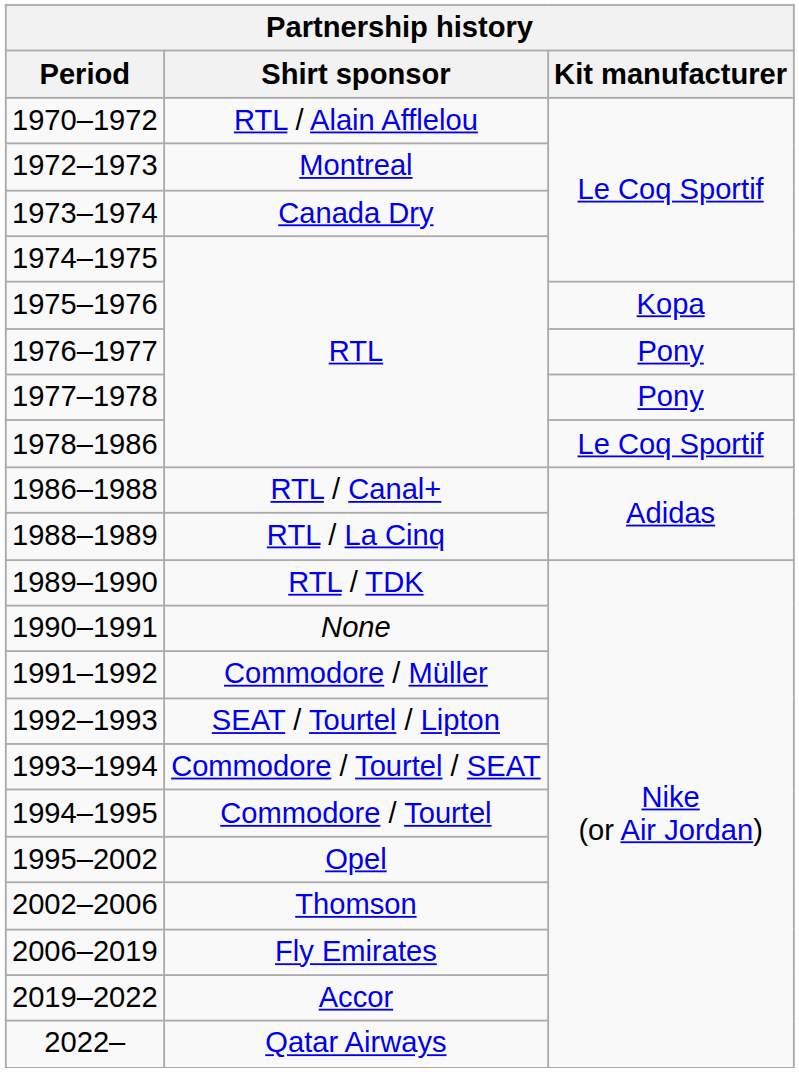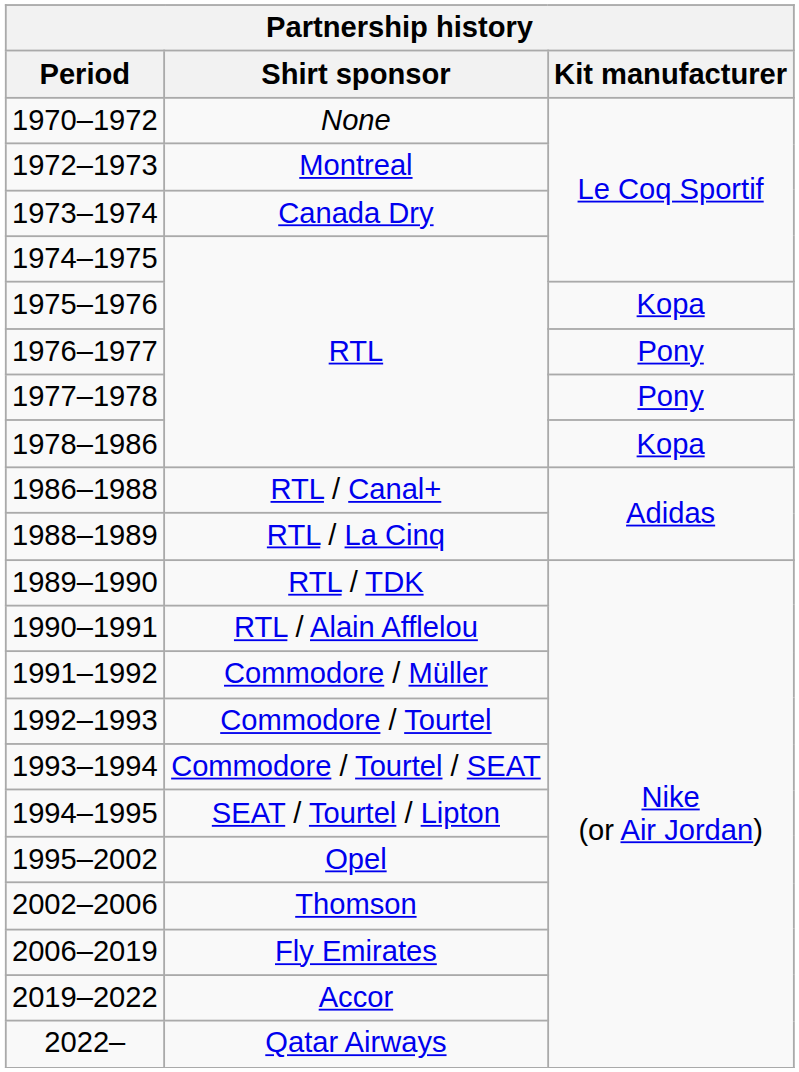1970–1972 | Shirt sponsor: RTL / Alain Afflelou -> None
1978–1986 | Kit manufacturer: Le Coq Sportif -> Kopa
1990–1991 | Shirt sponsor: None -> RTL / Alain Afflelou
1992–1993 | Shirt sponsor: SEAT / Tourtel / Lipton -> Commodore / Tourtel
1994–1995 | Shirt sponsor: Commodore / Tourtel -> SEAT / Tourtel / Lipton
